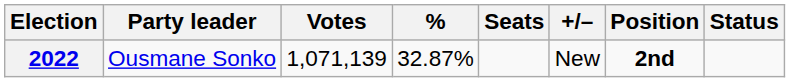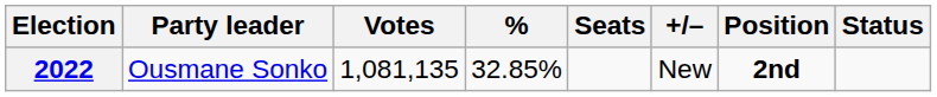2022 | Votes: 1,071,139 -> 1,081,135
2022 | %: 32.87% -> 32.85%
